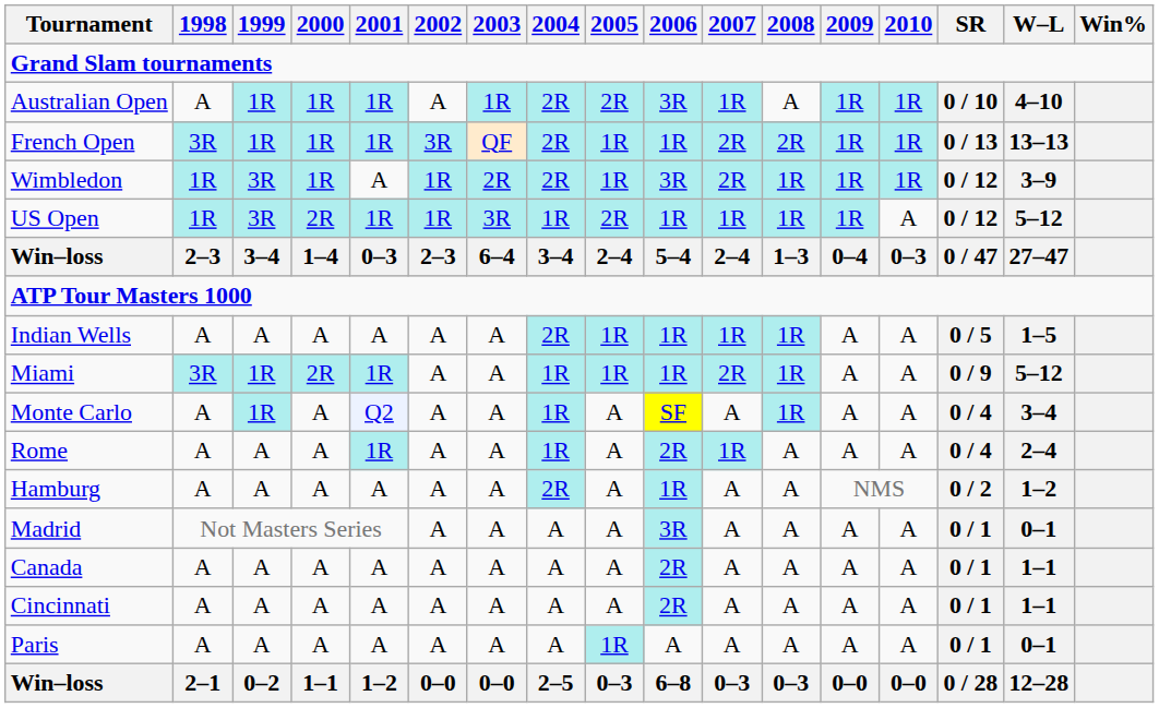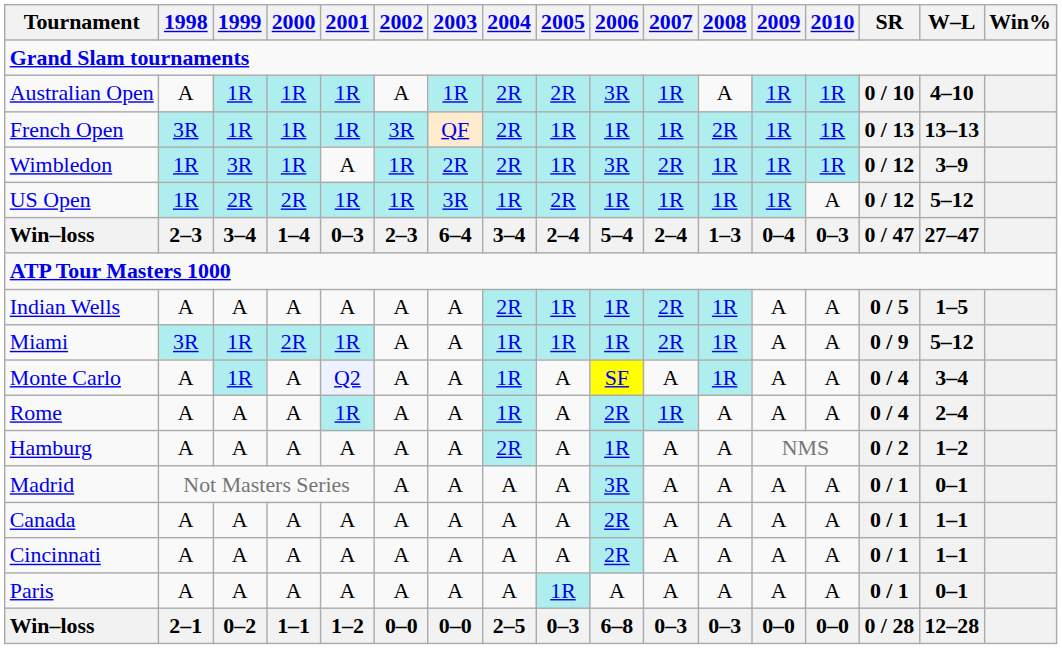French Open | 2007: 2R -> 1R
US Open | 1999: 3R -> 2R
Indian Wells | 2007: 1R -> 2R
